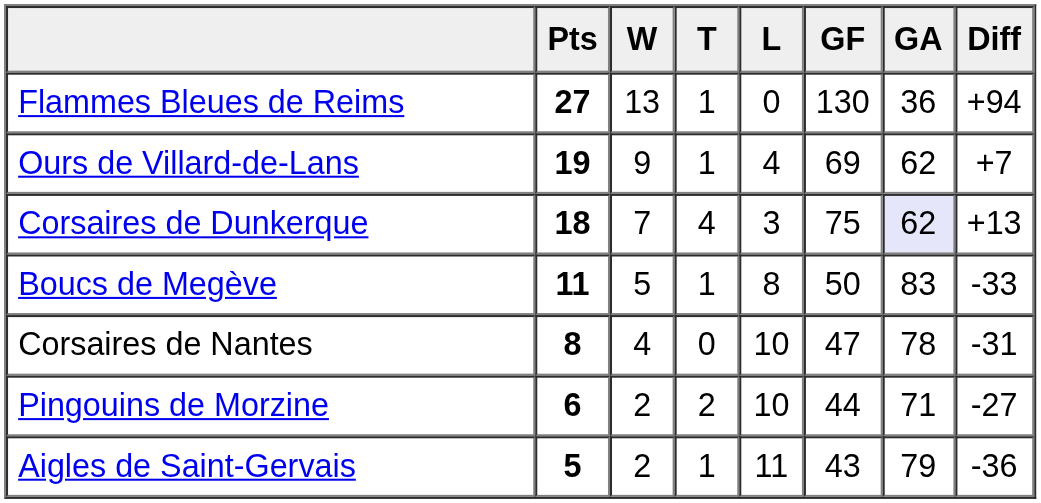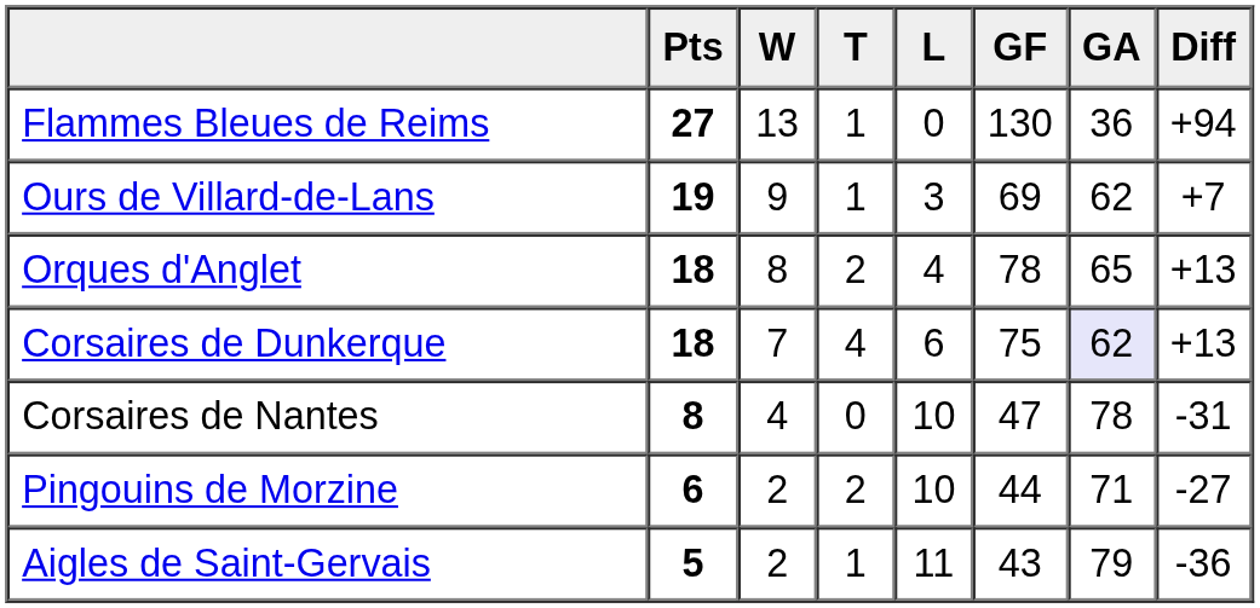Ours de Villard-de-Lans | L: 4 -> 3
+ row: Orques d'Anglet | 18 | 8 | 2 | 4 | 78 | 65 | +13
Corsaires de Dunkerque | L: 3 -> 6
- row: Boucs de Megève | 11 | 5 | 1 | 8 | 50 | 83 | -33
